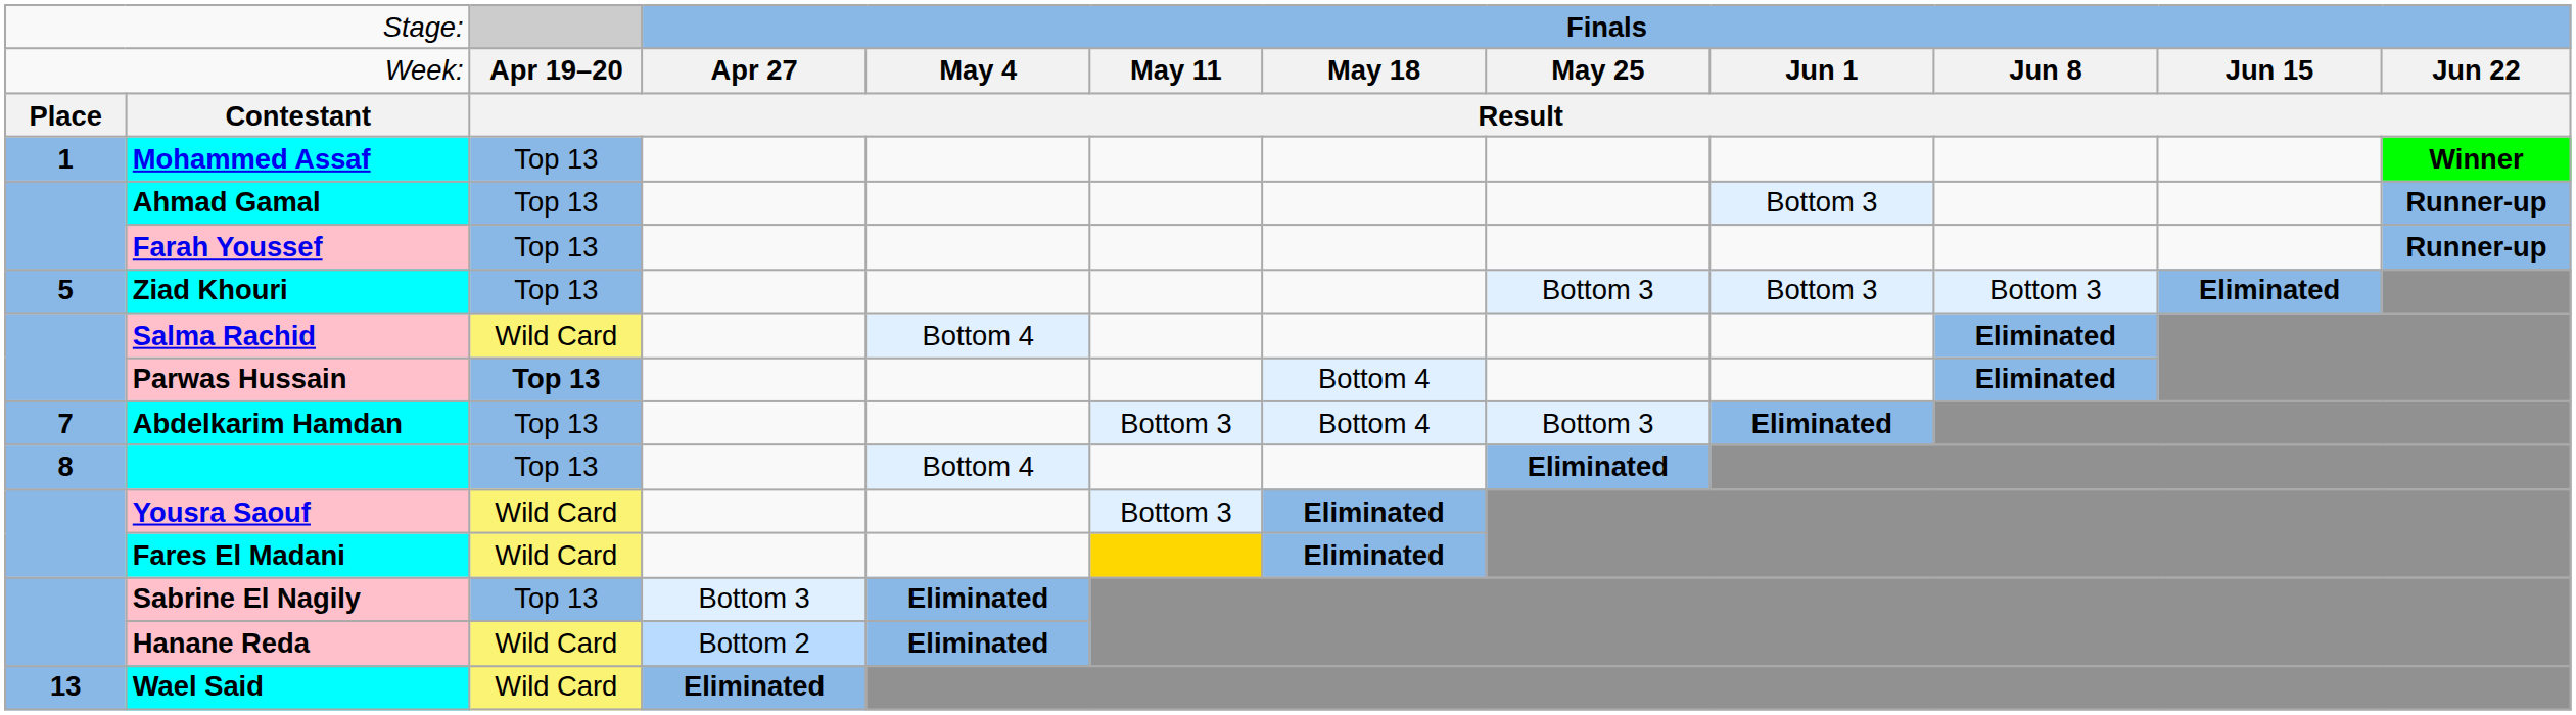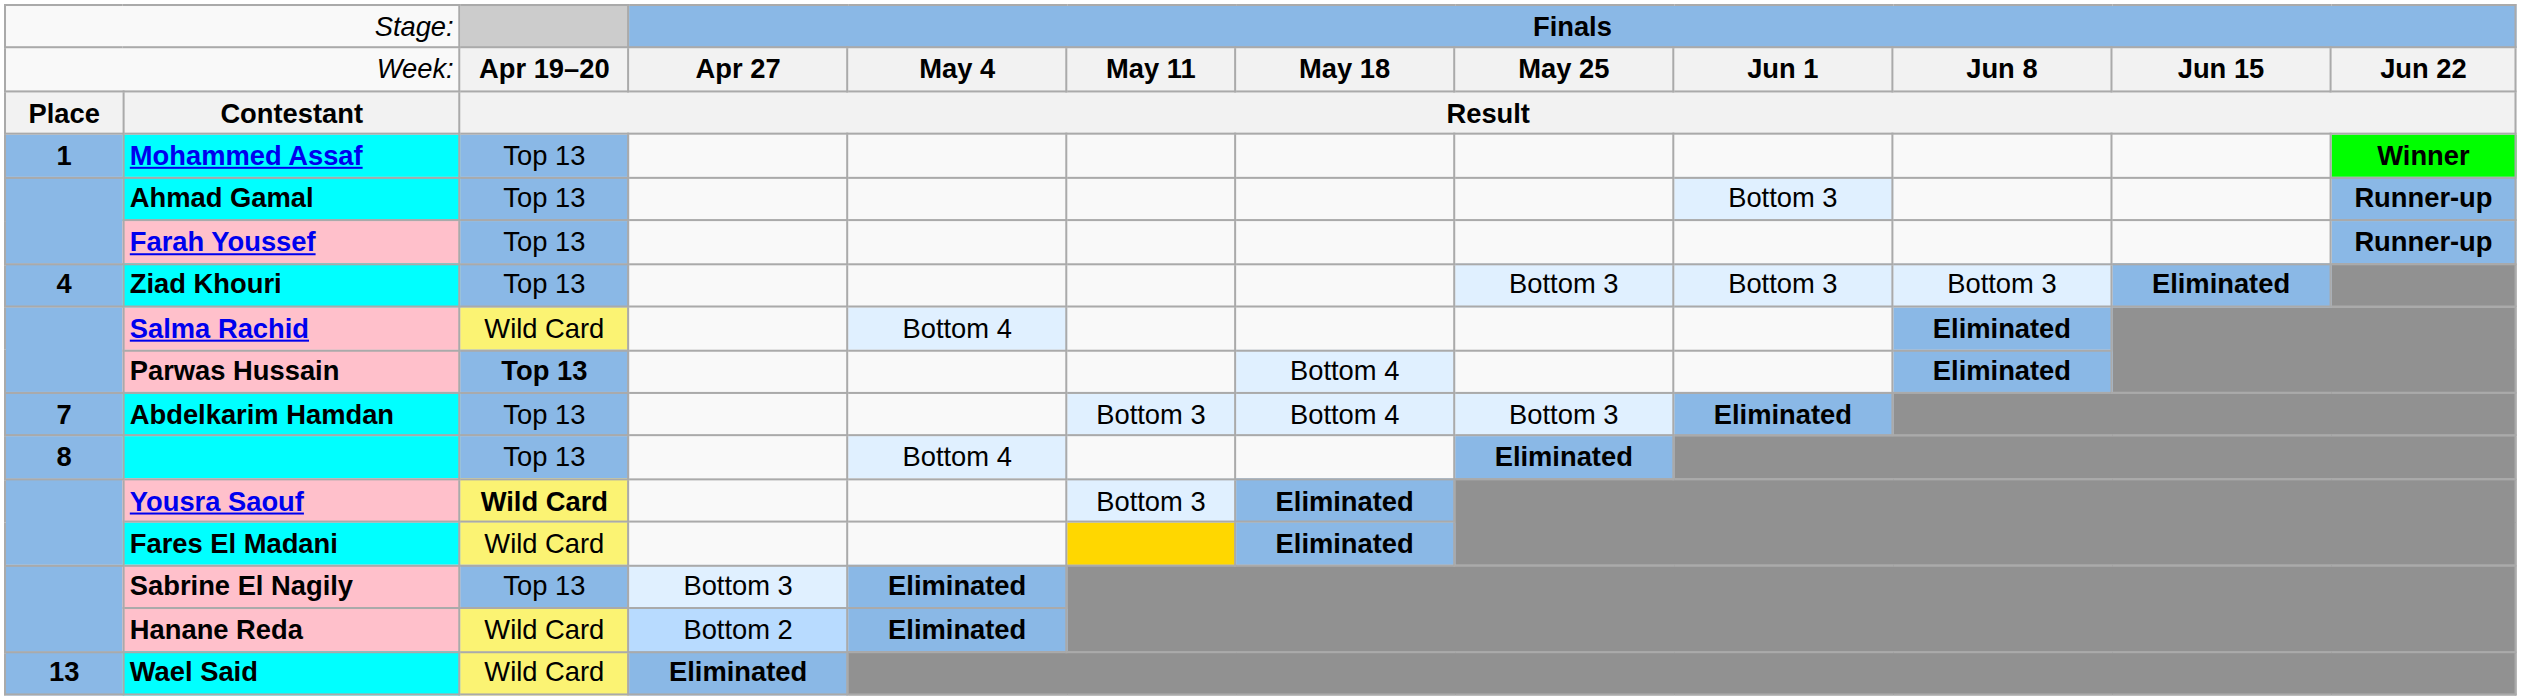Ziad Khouri | column 1: 5 -> 4
Yousra Saouf | column 3: normal -> bold
